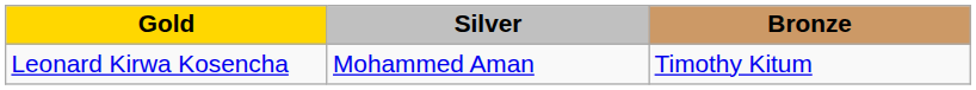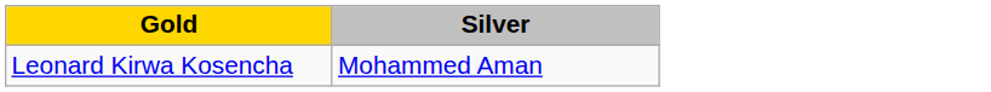- column: Bronze | Timothy Kitum
